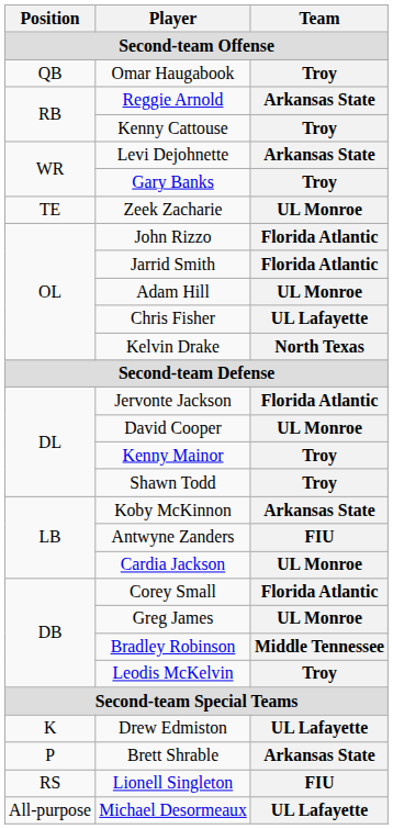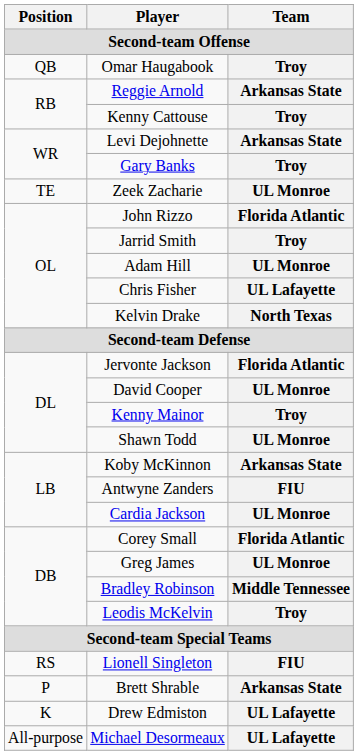Jarrid Smith | Team: Florida Atlantic -> Troy
Shawn Todd | Team: Troy -> UL Monroe
rows swapped: Drew Edmiston <-> Lionell Singleton
